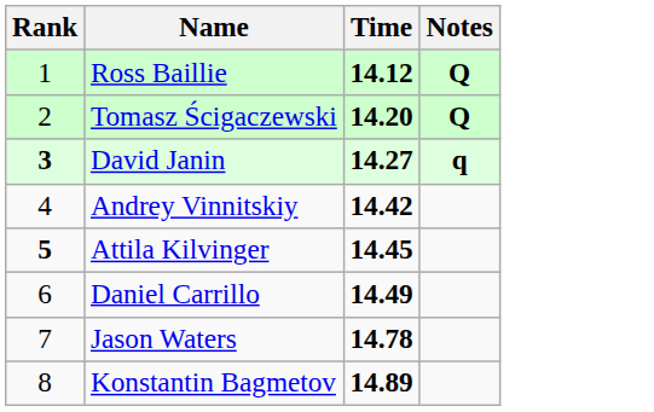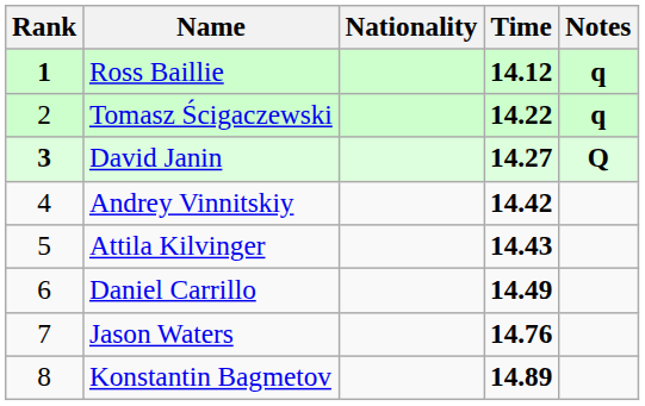+ column: Nationality
Ross Baillie | Rank: normal -> bold
Ross Baillie | Notes: Q -> q
Tomasz Ścigaczewski | Time: 14.20 -> 14.22
Tomasz Ścigaczewski | Notes: Q -> q
David Janin | Notes: q -> Q
Attila Kilvinger | Rank: bold -> normal
Attila Kilvinger | Time: 14.45 -> 14.43
Jason Waters | Time: 14.78 -> 14.76
